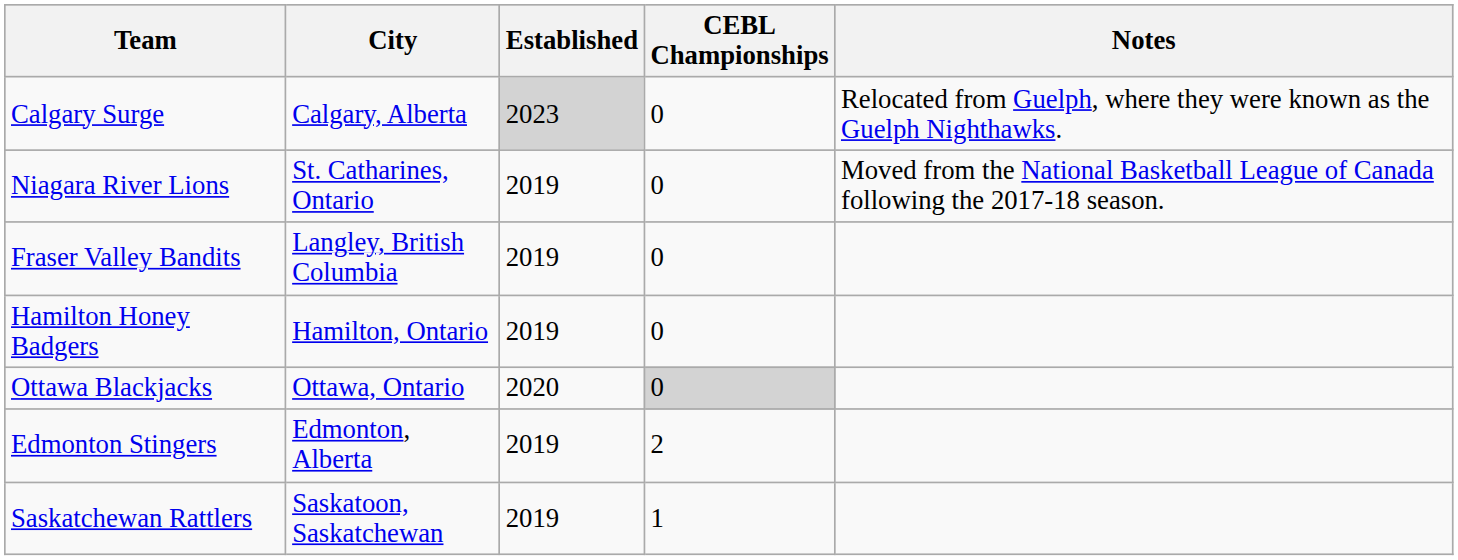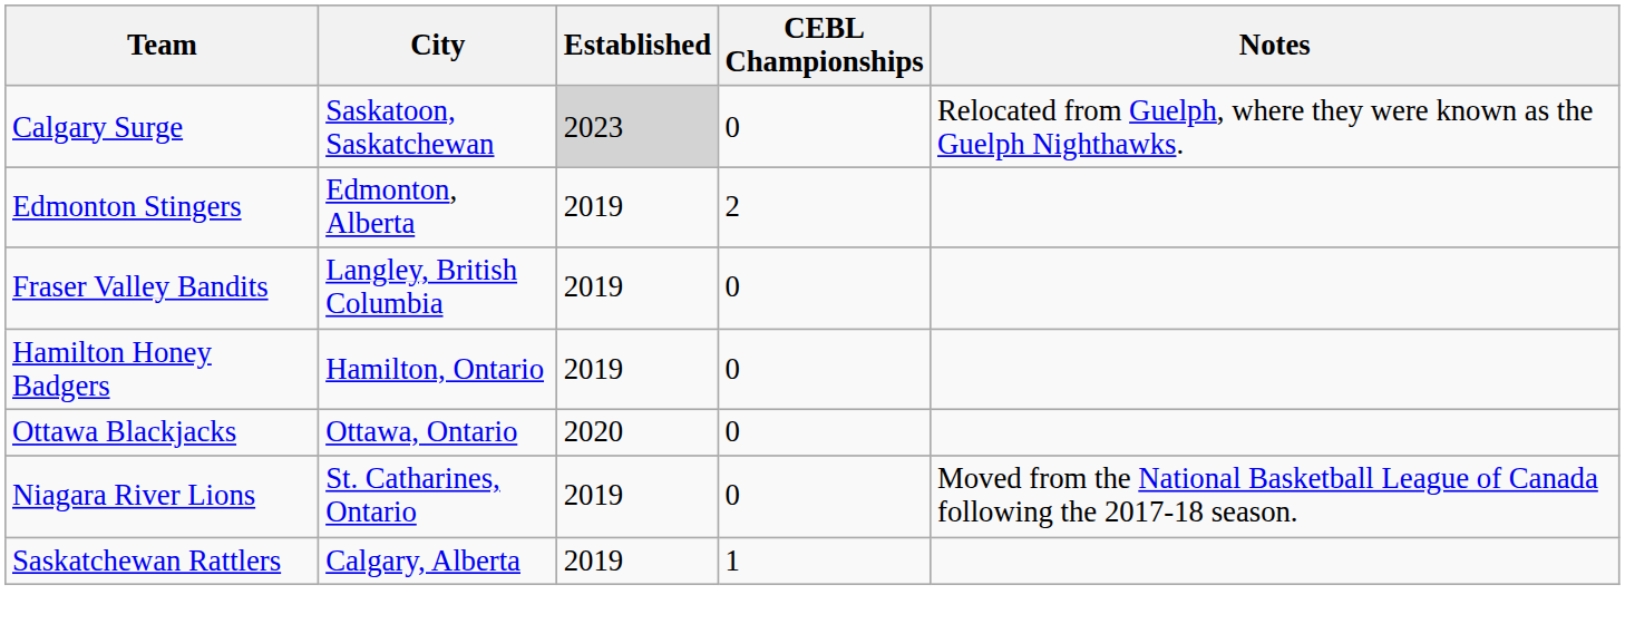Calgary Surge | City: Calgary, Alberta -> Saskatoon, Saskatchewan
rows swapped: Edmonton Stingers <-> Niagara River Lions
Ottawa Blackjacks | CEBL Championships: lightgrey background -> no background
Saskatchewan Rattlers | City: Saskatoon, Saskatchewan -> Calgary, Alberta
